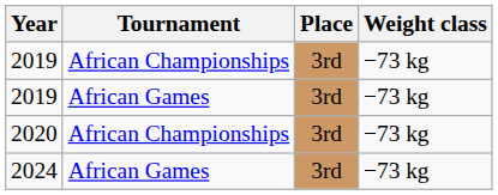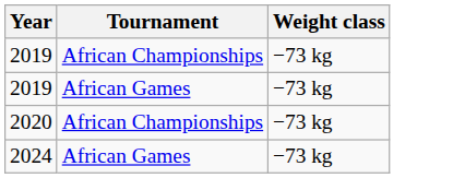- column: Place | 3rd | 3rd | 3rd | 3rd
